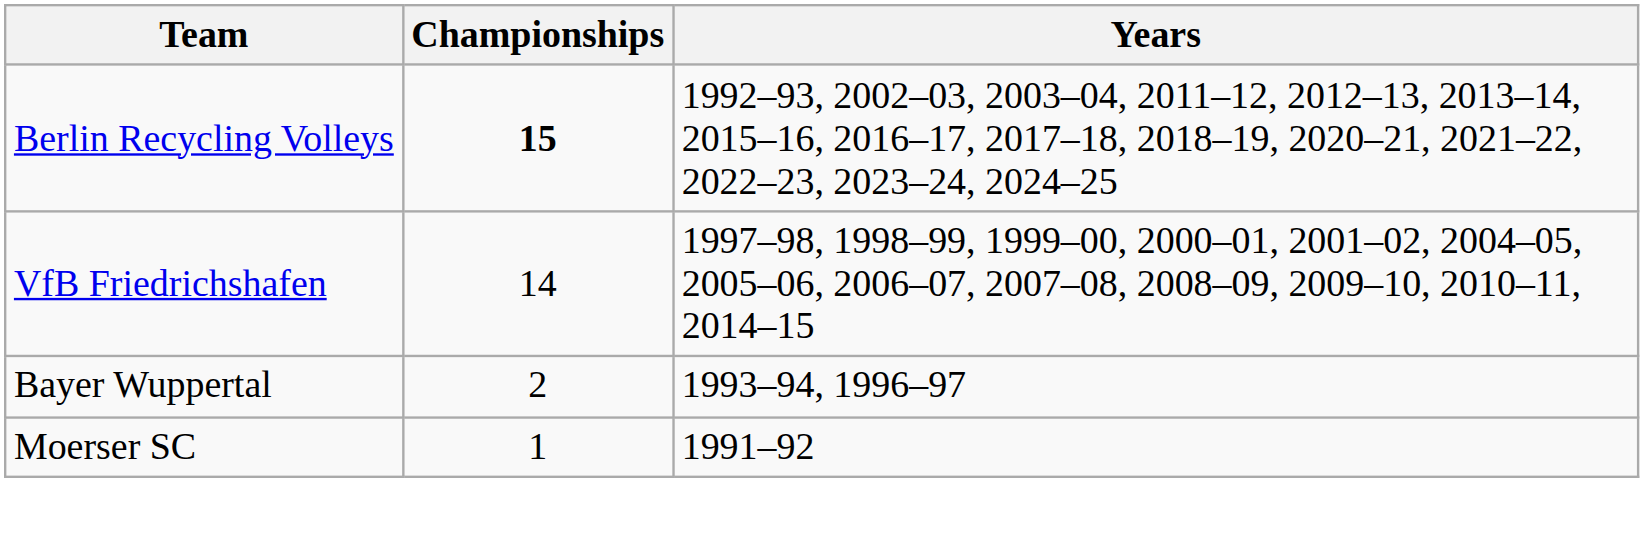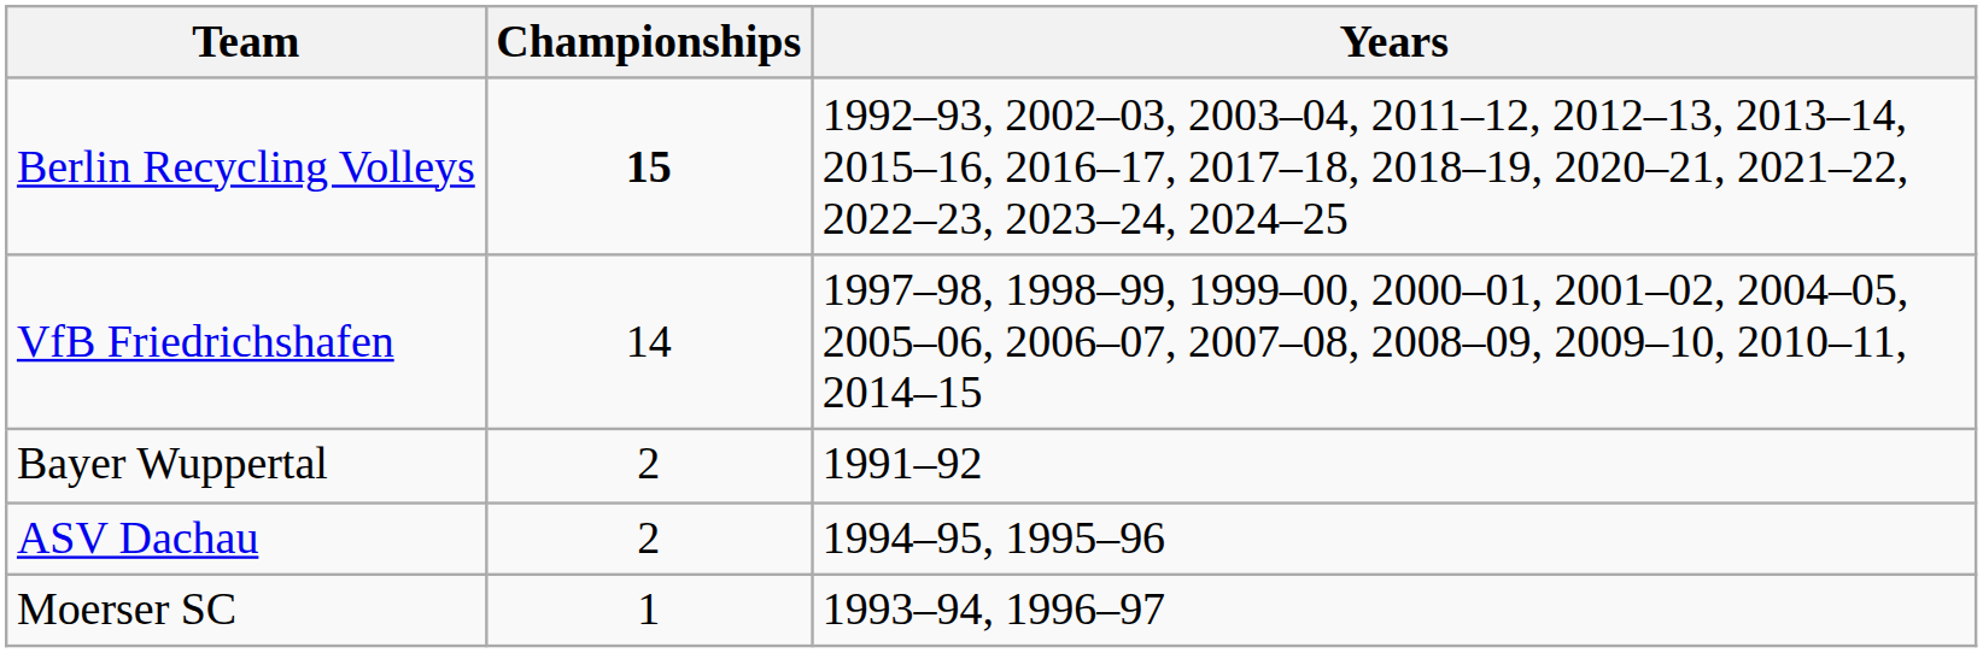Bayer Wuppertal | Years: 1993–94, 1996–97 -> 1991–92
+ row: ASV Dachau | 2 | 1994–95, 1995–96
Moerser SC | Years: 1991–92 -> 1993–94, 1996–97
